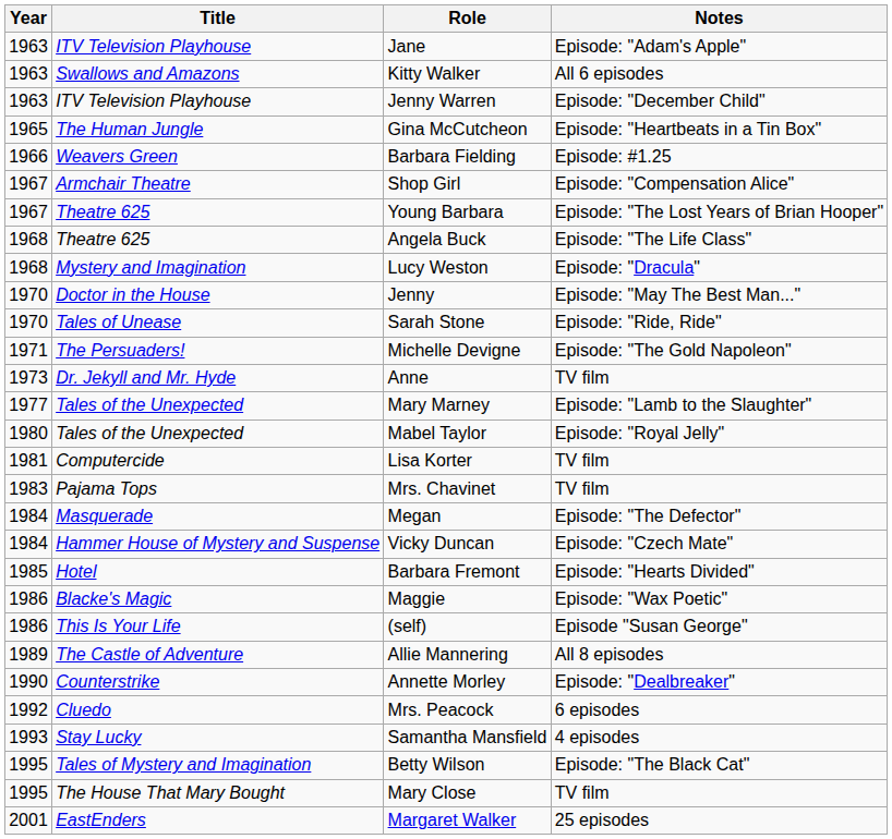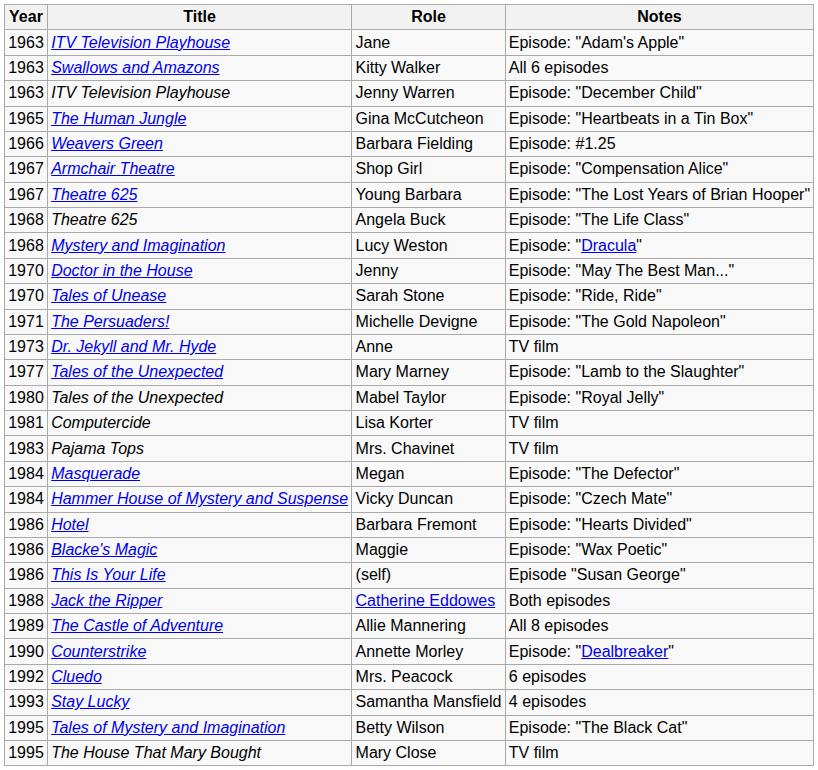Barbara Fremont | Year: 1985 -> 1986
+ row: 1988 | Jack the Ripper | Catherine Eddowes | Both episodes
- row: 2001 | EastEnders | Margaret Walker | 25 episodes
